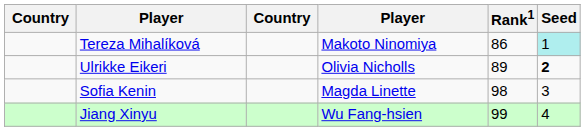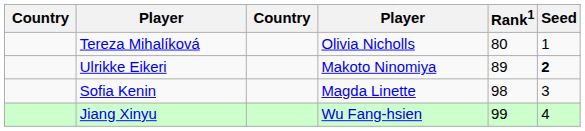Tereza Mihalíková | column 4: Makoto Ninomiya -> Olivia Nicholls
Tereza Mihalíková | Rank1: 86 -> 80
Tereza Mihalíková | Seed: paleturquoise background -> no background
Ulrikke Eikeri | column 4: Olivia Nicholls -> Makoto Ninomiya
